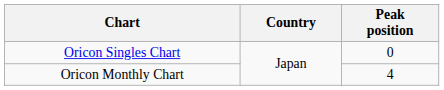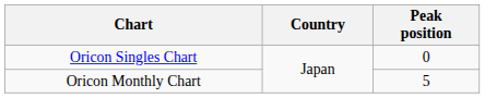Oricon Monthly Chart | Peak position: 4 -> 5
